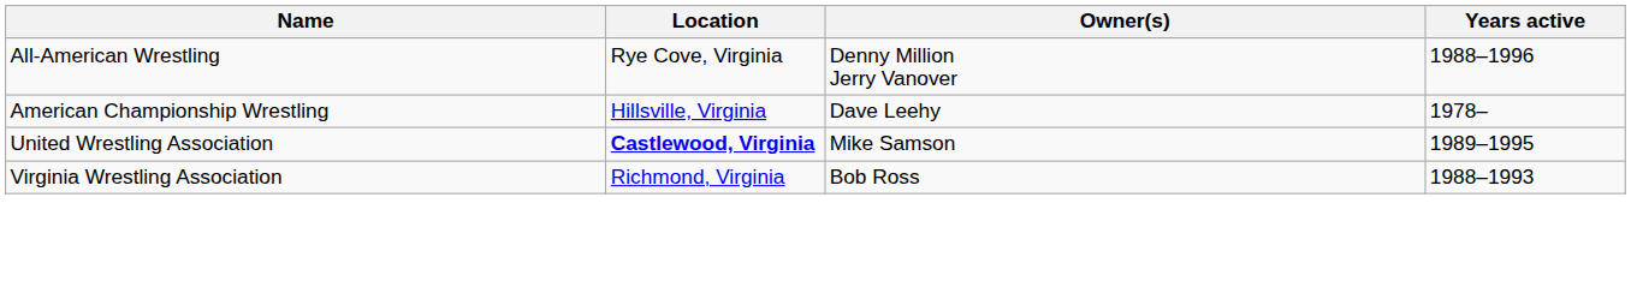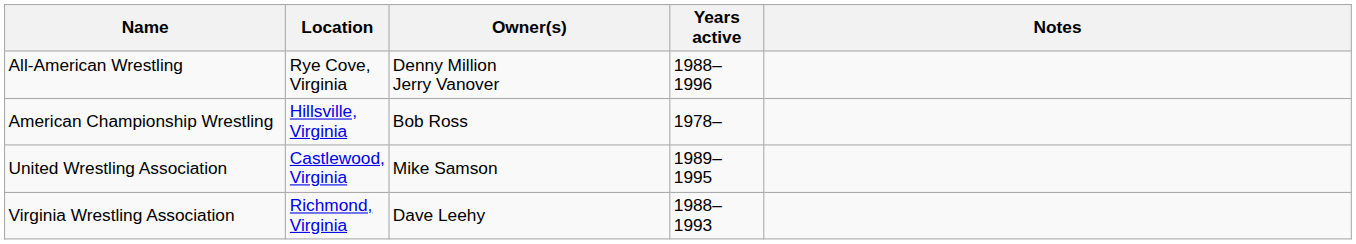+ column: Notes
American Championship Wrestling | Owner(s): Dave Leehy -> Bob Ross
United Wrestling Association | Location: bold -> normal
Virginia Wrestling Association | Owner(s): Bob Ross -> Dave Leehy
